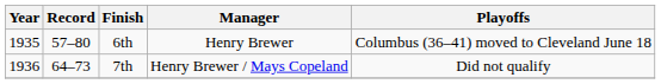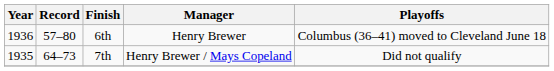6th | Year: 1935 -> 1936
7th | Year: 1936 -> 1935
